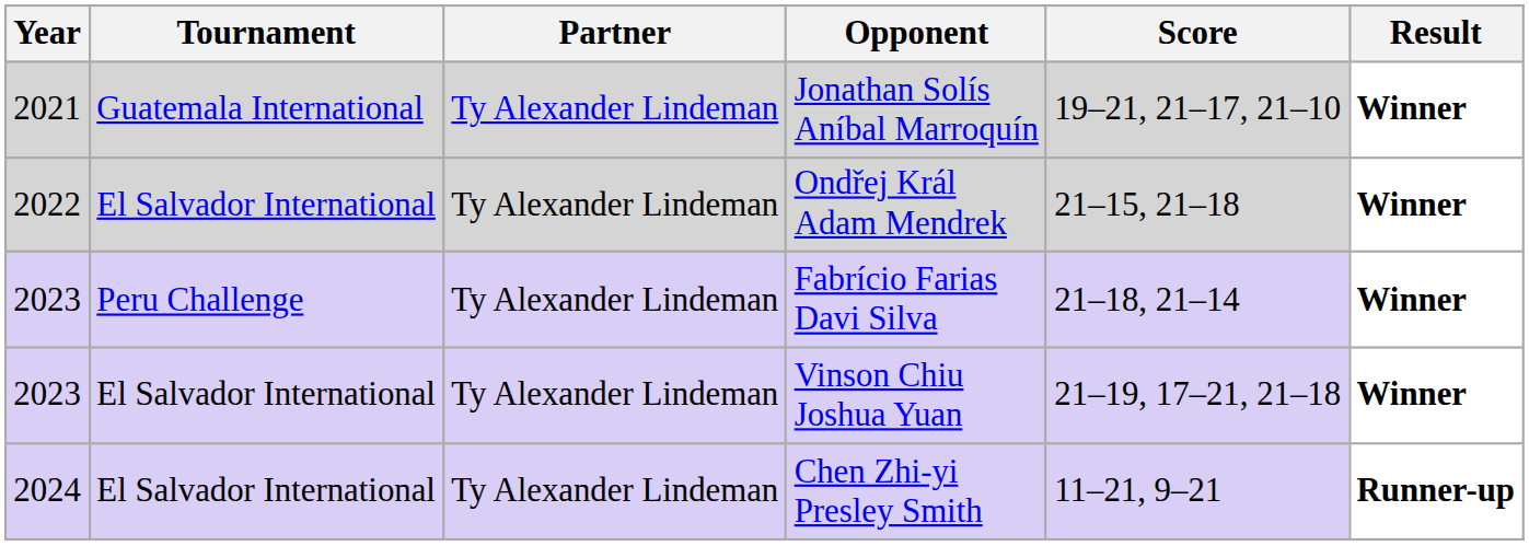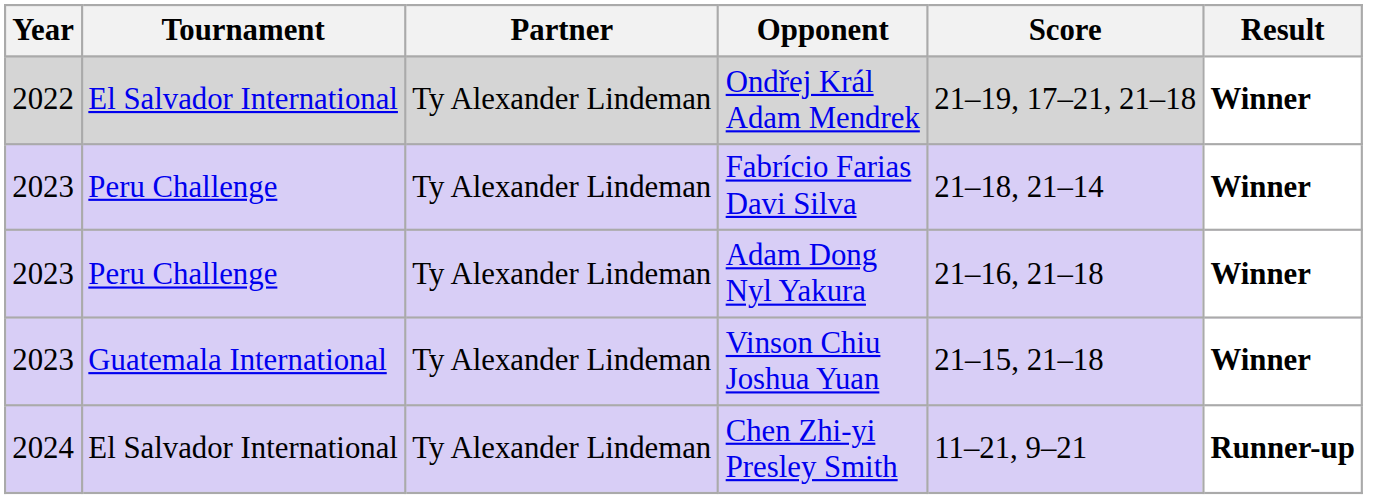- row: 2021 | Guatemala International | Ty Alexander Lindeman | Jonathan Solís Aníbal Marroquín | 19–21, 21–17, 21–10 | Winner
Ondřej Král Adam Mendrek | Score: 21–15, 21–18 -> 21–19, 17–21, 21–18
+ row: 2023 | Peru Challenge | Ty Alexander Lindeman | Adam Dong Nyl Yakura | 21–16, 21–18 | Winner
Vinson Chiu Joshua Yuan | Tournament: El Salvador International -> Guatemala International
Vinson Chiu Joshua Yuan | Score: 21–19, 17–21, 21–18 -> 21–15, 21–18
